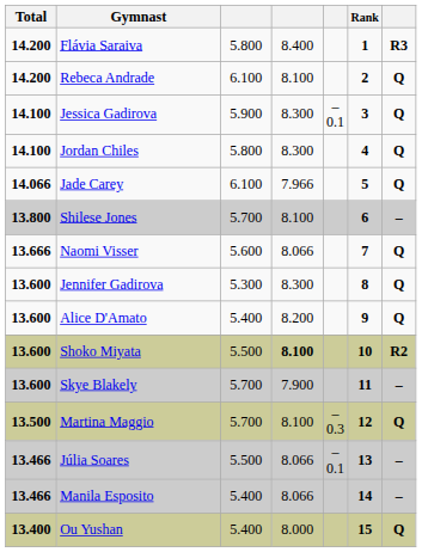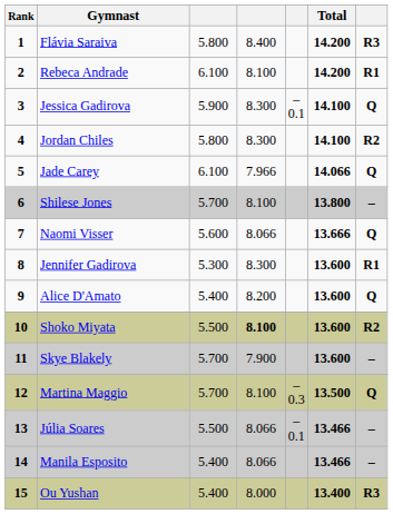columns swapped: Rank <-> Total
Rebeca Andrade | column 7: Q -> R1
Jordan Chiles | column 7: Q -> R2
Jennifer Gadirova | column 7: Q -> R1
Ou Yushan | column 7: Q -> R3
